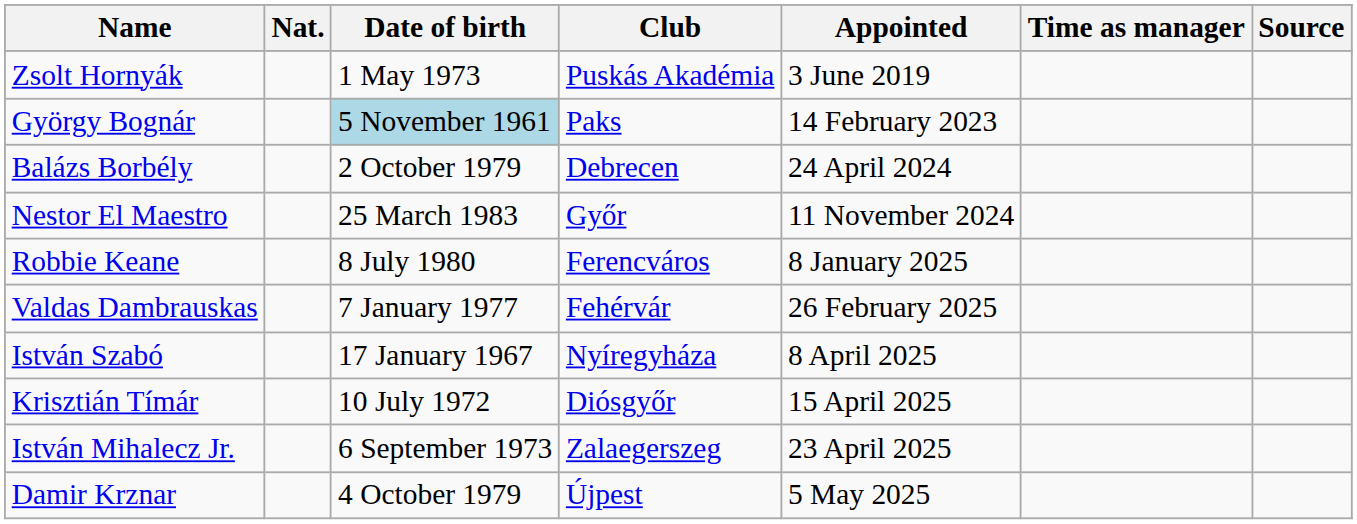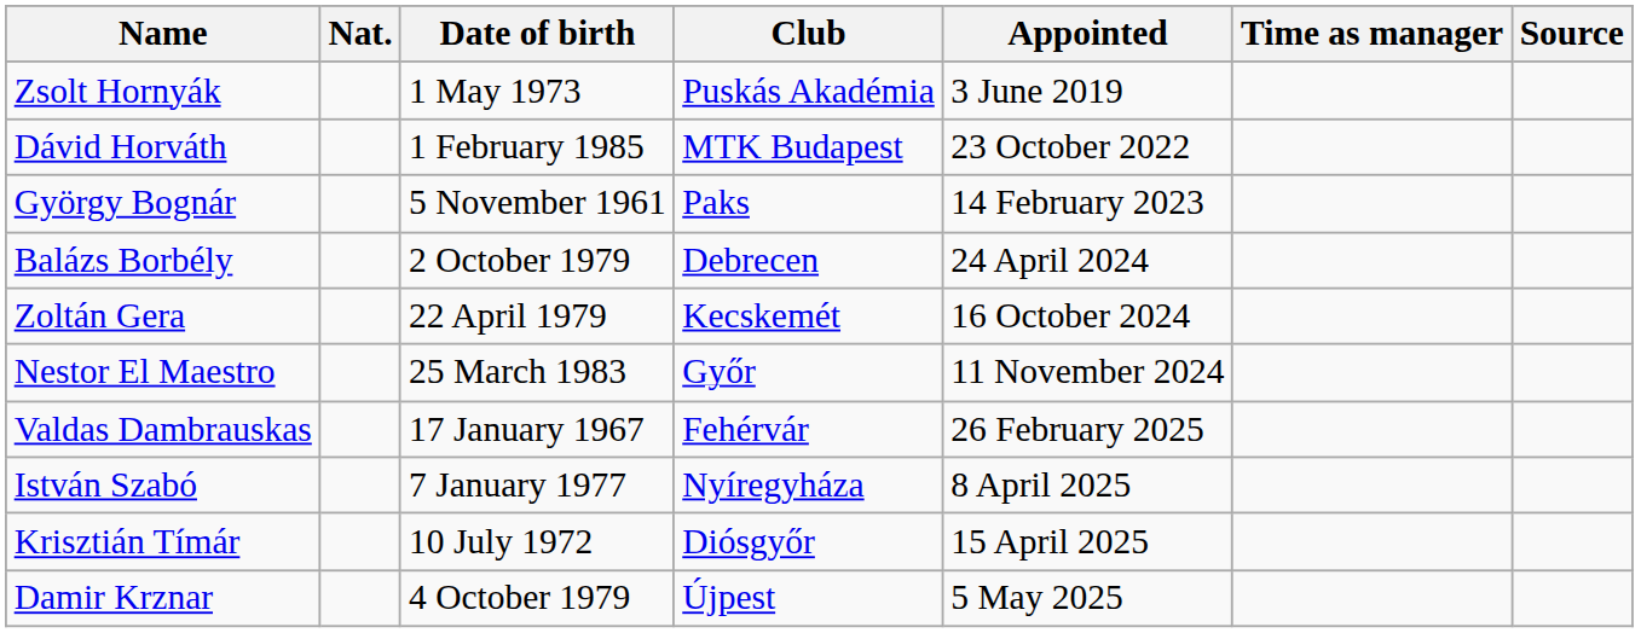+ row: Dávid Horváth | 1 February 1985 | MTK Budapest | 23 October 2022
György Bognár | Date of birth: lightblue background -> no background
+ row: Zoltán Gera | 22 April 1979 | Kecskemét | 16 October 2024
- row: Robbie Keane | 8 July 1980 | Ferencváros | 8 January 2025
Valdas Dambrauskas | Date of birth: 7 January 1977 -> 17 January 1967
István Szabó | Date of birth: 17 January 1967 -> 7 January 1977
- row: István Mihalecz Jr. | 6 September 1973 | Zalaegerszeg | 23 April 2025
